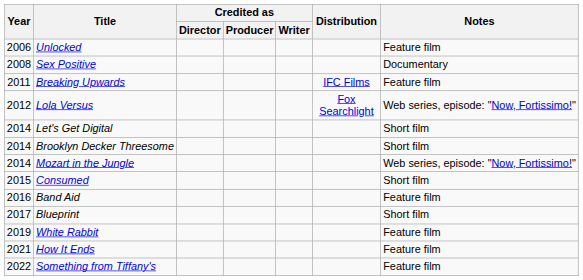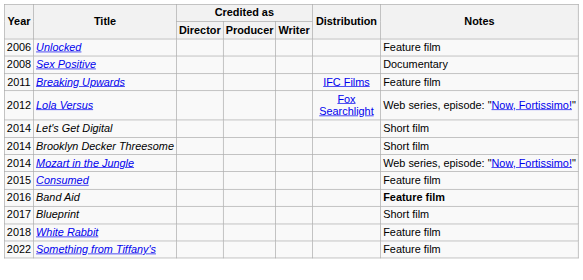Consumed | Notes: Short film -> Feature film
Band Aid | Notes: normal -> bold
White Rabbit | Year: 2019 -> 2018
- row: 2021 | How It Ends | Feature film
